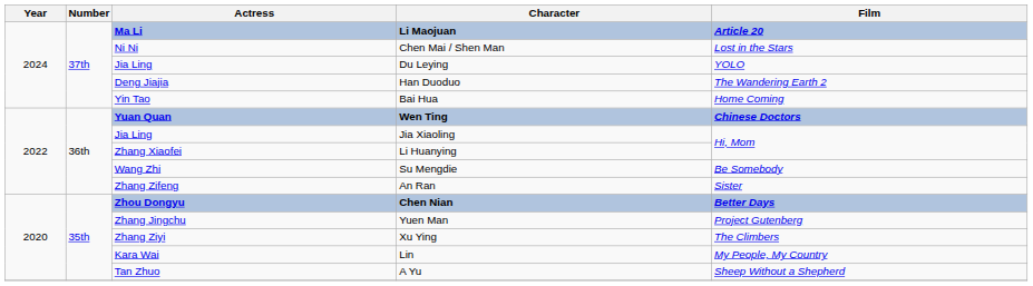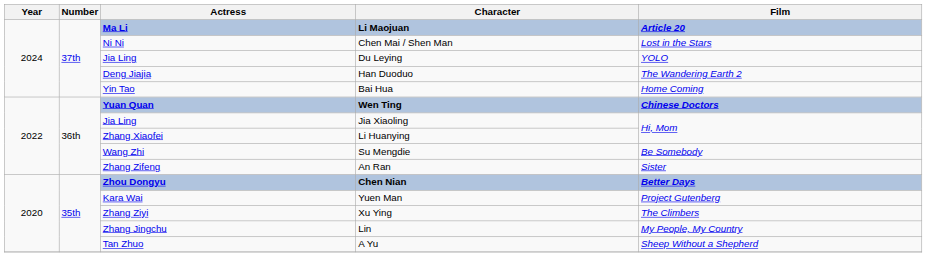Yuen Man | Actress: Zhang Jingchu -> Kara Wai
Lin | Actress: Kara Wai -> Zhang Jingchu
